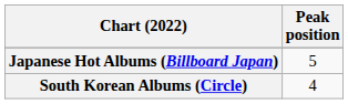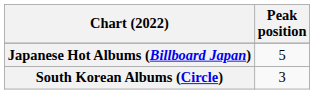South Korean Albums (Circle) | Peak position: 4 -> 3
